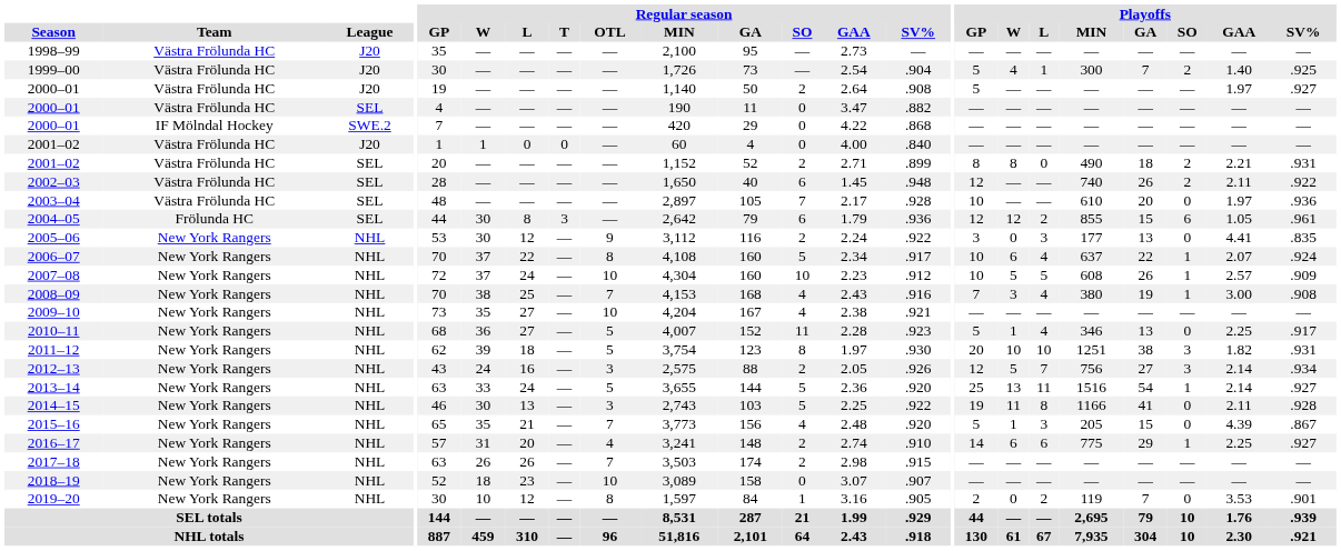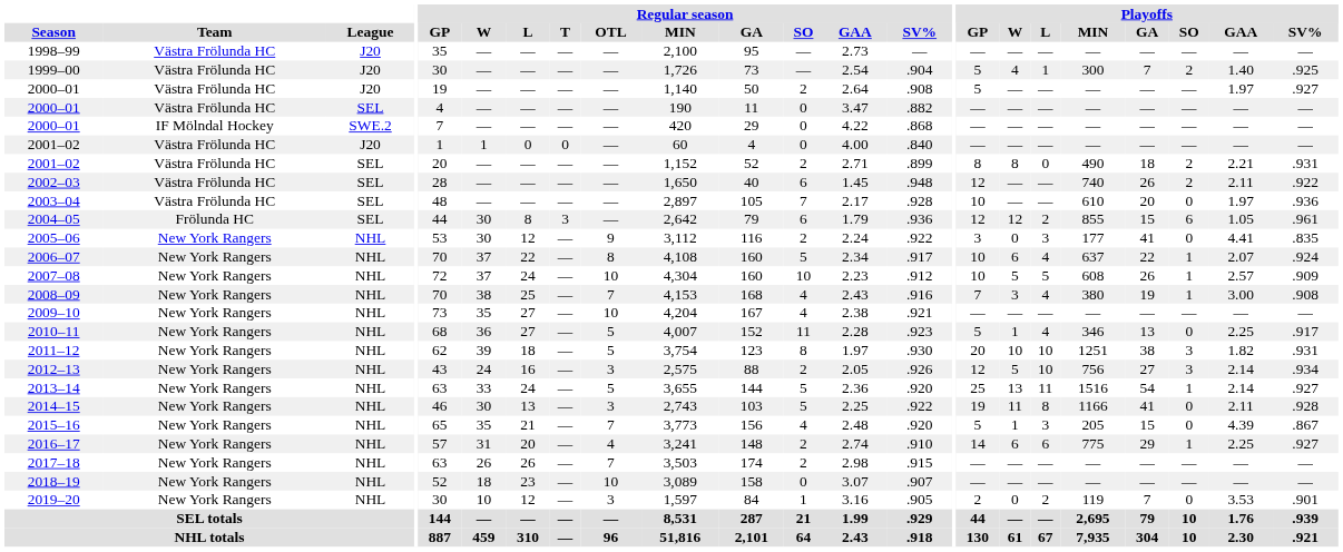2005–06 | Playoffs / GA: 13 -> 41
2012–13 | Playoffs / L: 7 -> 10
2019–20 | Regular season / OTL: 8 -> 3
